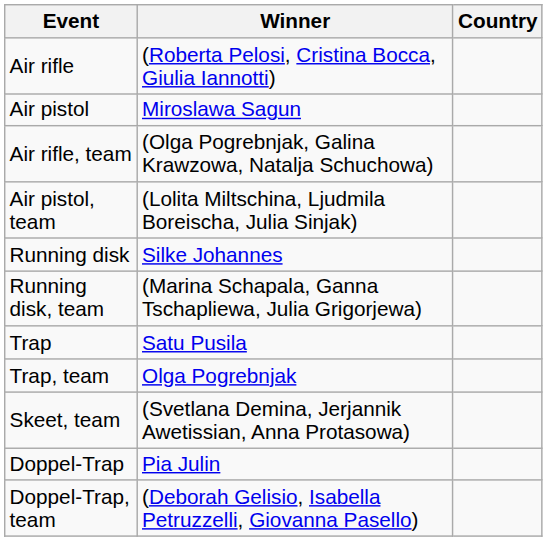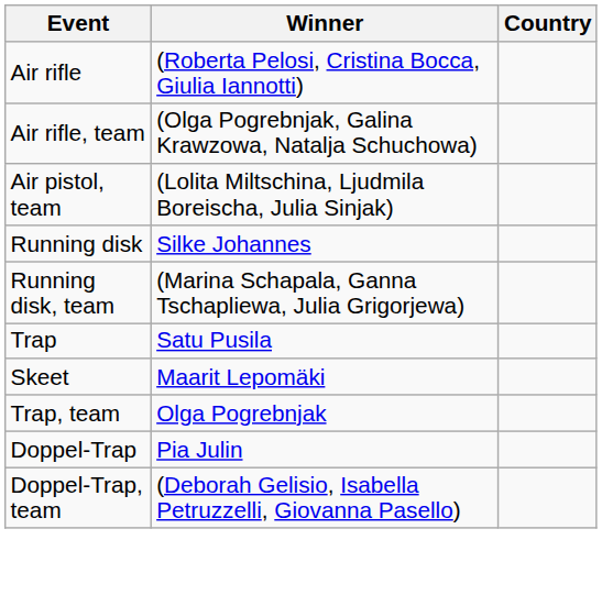- row: Air pistol | Miroslawa Sagun
+ row: Skeet | Maarit Lepomäki
- row: Skeet, team | (Svetlana Demina, Jerjannik Awetissian, Anna Protasowa)
